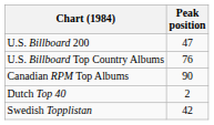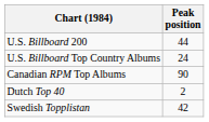U.S. Billboard 200 | Peak position: 47 -> 44
U.S. Billboard Top Country Albums | Peak position: 76 -> 24
